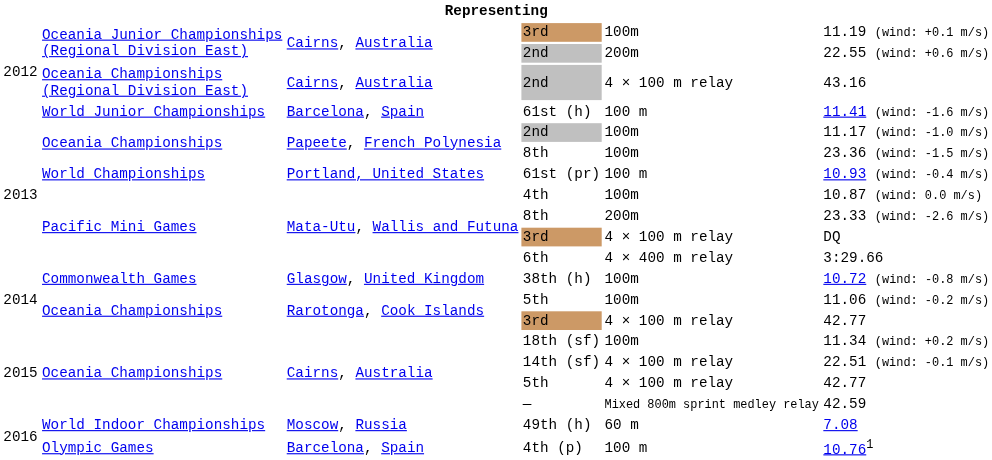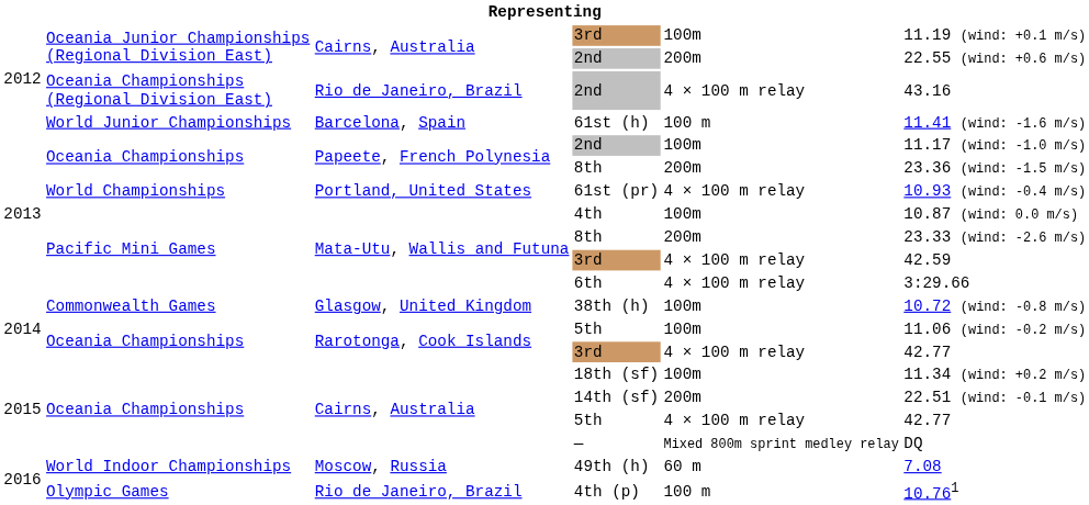Oceania Championships (Regional Division East) / 2nd | column 3: Cairns, Australia -> Rio de Janeiro, Brazil
Oceania Championships / 8th | column 5: 100m -> 200m
61st (pr) | column 5: 100 m -> 4 × 100 m relay
Pacific Mini Games / 3rd | column 6: DQ -> 42.59
6th | column 5: 4 × 400 m relay -> 4 × 100 m relay
14th (sf) | column 5: 4 × 100 m relay -> 200m
— | column 6: 42.59 -> DQ
4th (p) | column 3: Barcelona, Spain -> Rio de Janeiro, Brazil
